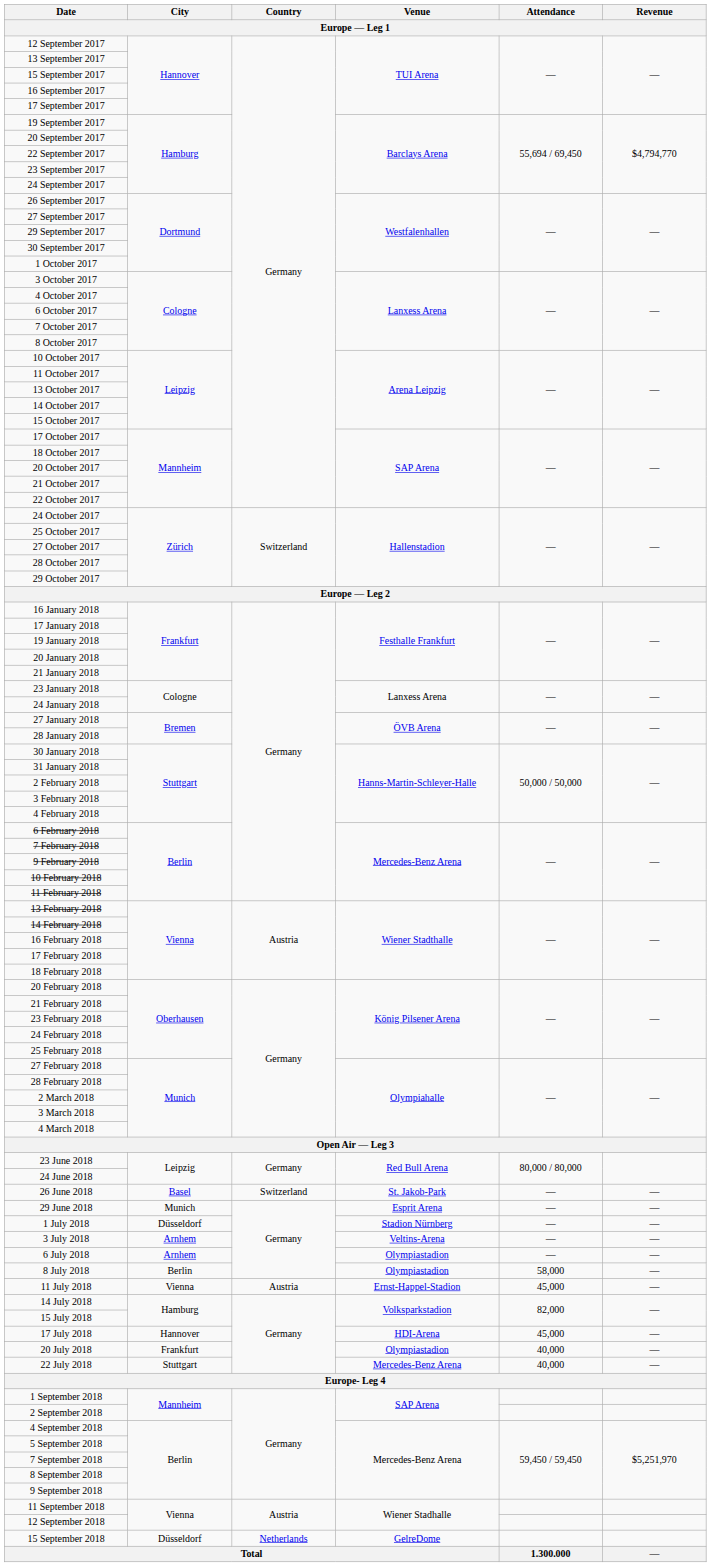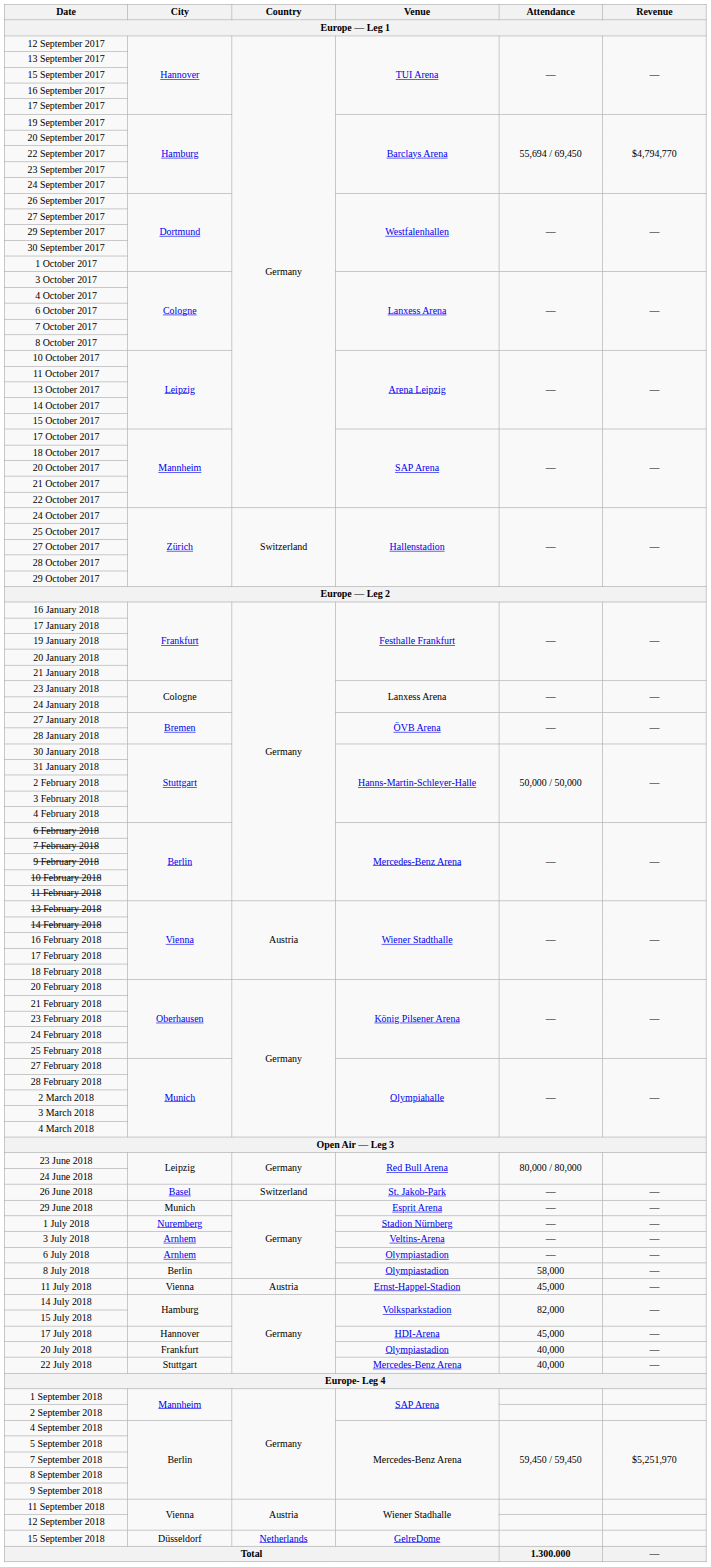1 July 2018 | City: Düsseldorf -> Nuremberg
